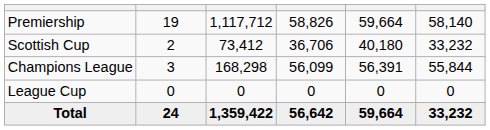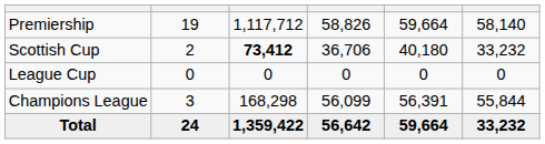Scottish Cup | column 3: normal -> bold
rows swapped: League Cup <-> Champions League
